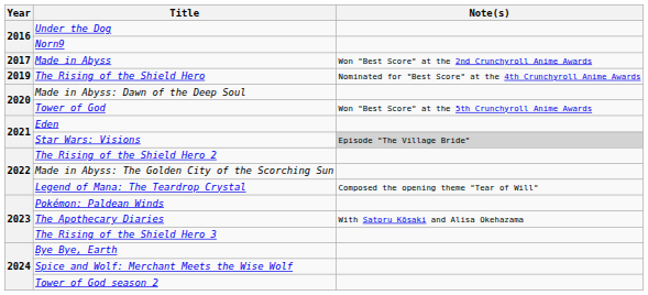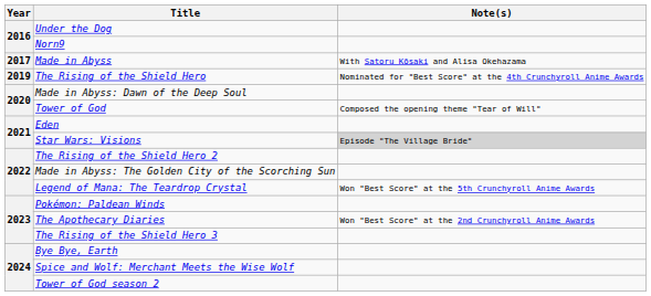Made in Abyss | Note(s): Won "Best Score" at the 2nd Crunchyroll Anime Awards -> With Satoru Kōsaki and Alisa Okehazama
Tower of God | Note(s): Won "Best Score" at the 5th Crunchyroll Anime Awards -> Composed the opening theme "Tear of Will"
Legend of Mana: The Teardrop Crystal | Note(s): Composed the opening theme "Tear of Will" -> Won "Best Score" at the 5th Crunchyroll Anime Awards
The Apothecary Diaries | Note(s): With Satoru Kōsaki and Alisa Okehazama -> Won "Best Score" at the 2nd Crunchyroll Anime Awards
